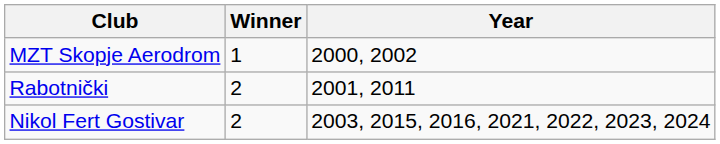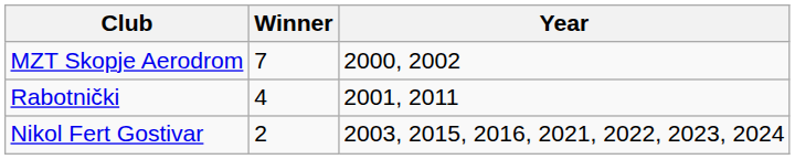MZT Skopje Aerodrom | Winner: 1 -> 7
Rabotnički | Winner: 2 -> 4
